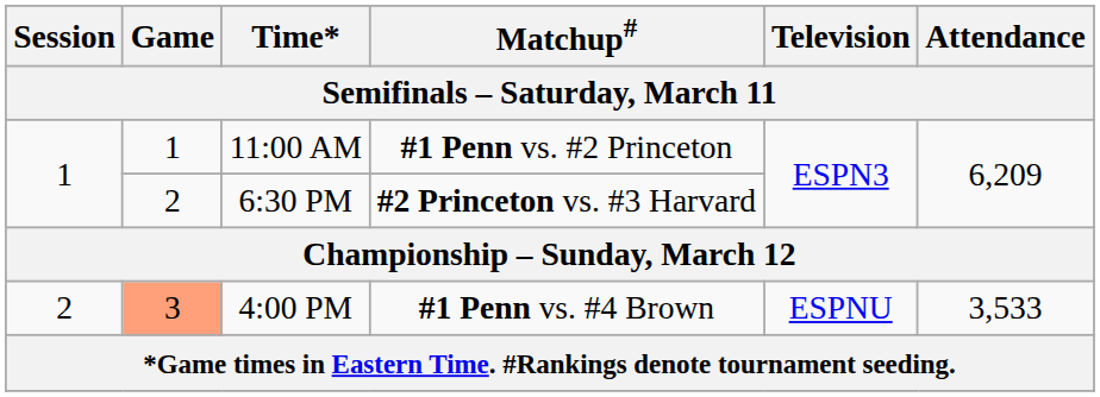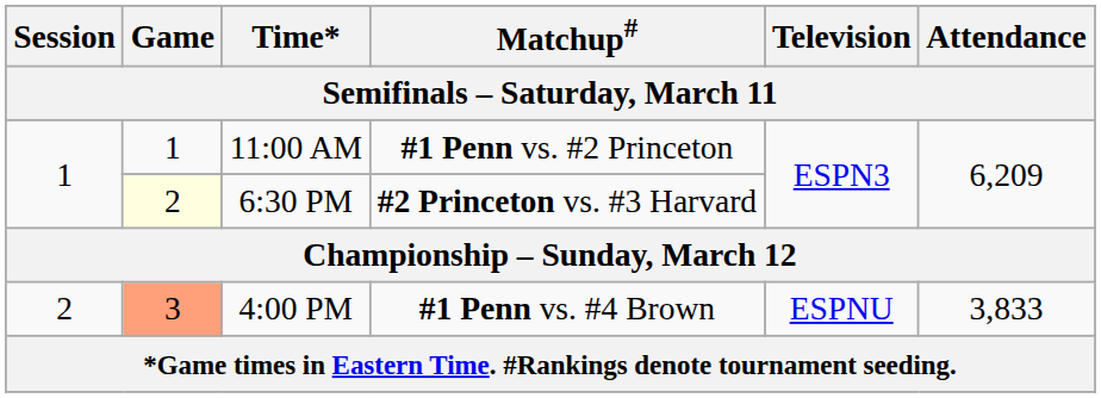6:30 PM | Game: no background -> lightyellow background
4:00 PM | Attendance: 3,533 -> 3,833
